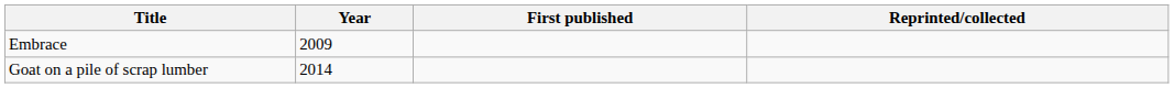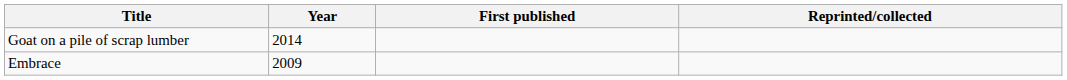rows swapped: Embrace <-> Goat on a pile of scrap lumber
